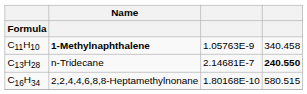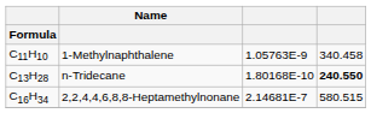C11H10 | Name: bold -> normal
C13H28 | column 3: 2.14681E-7 -> 1.80168E-10
C16H34 | column 3: 1.80168E-10 -> 2.14681E-7
